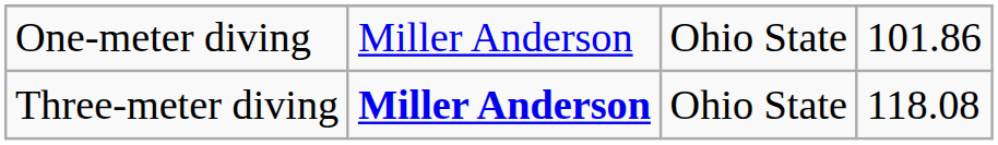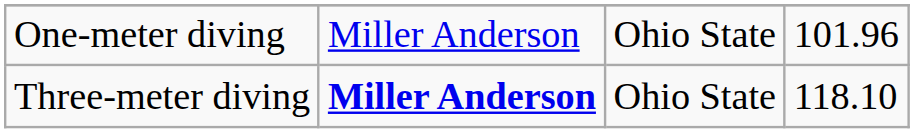One-meter diving | column 4: 101.86 -> 101.96
Three-meter diving | column 4: 118.08 -> 118.10
